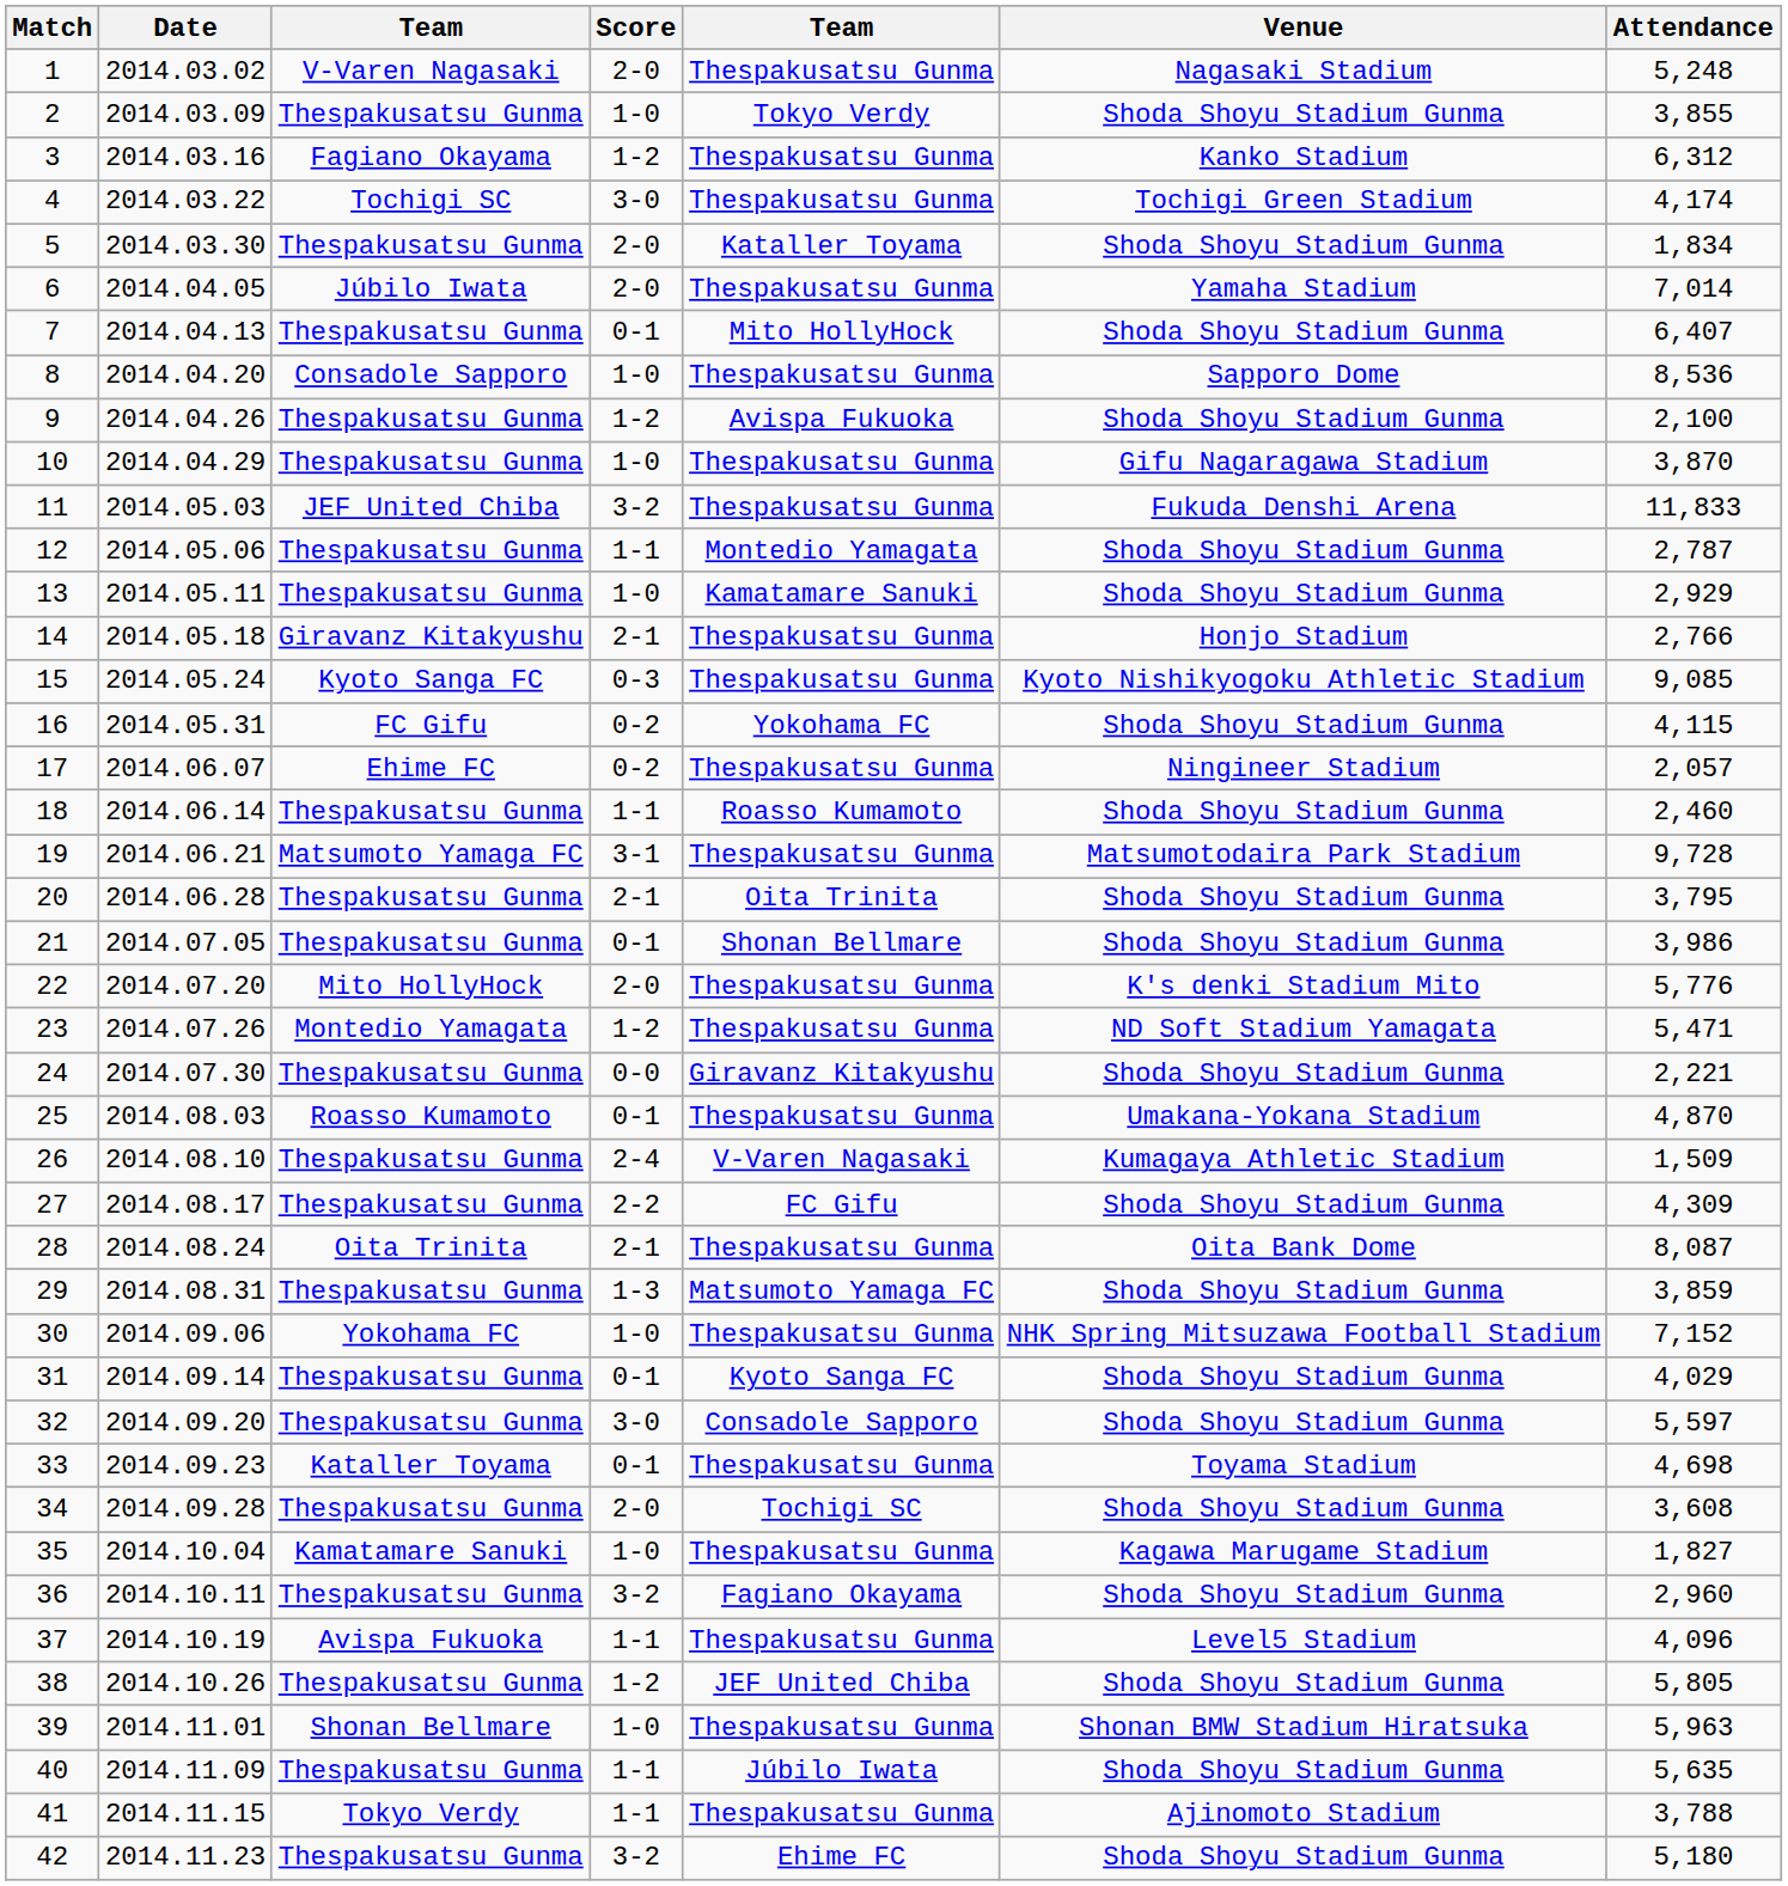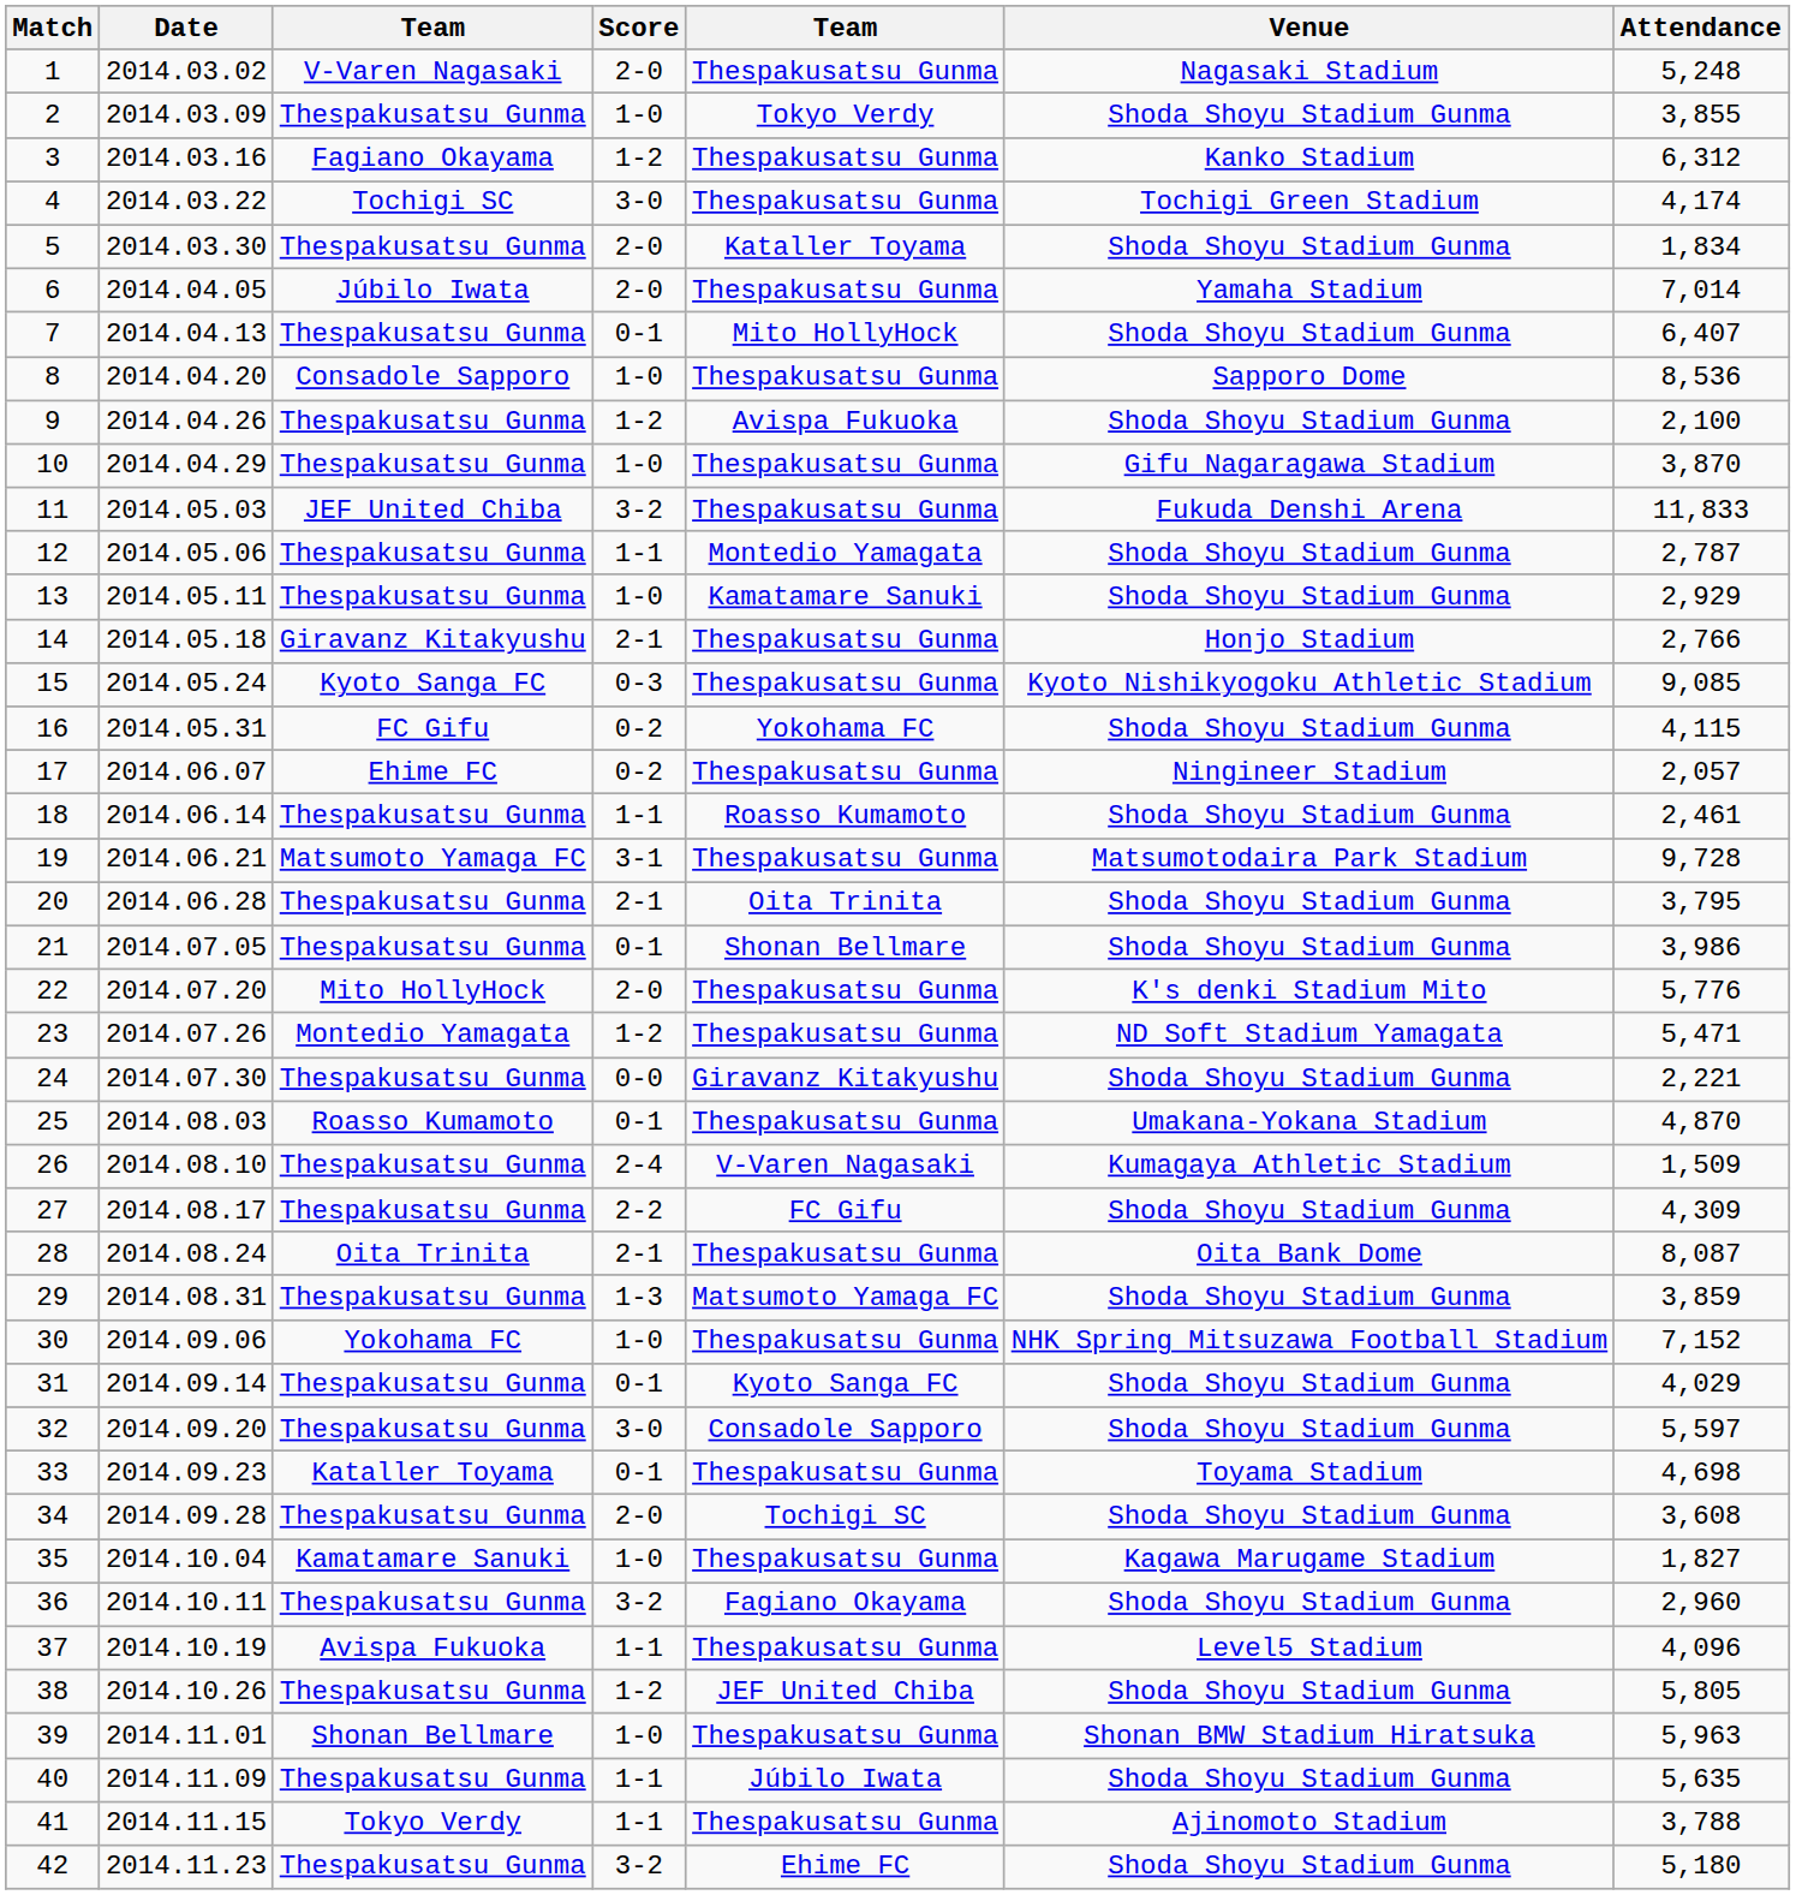18 | Attendance: 2,460 -> 2,461
